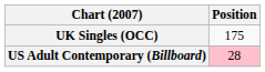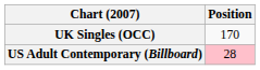UK Singles (OCC) | Position: 175 -> 170
